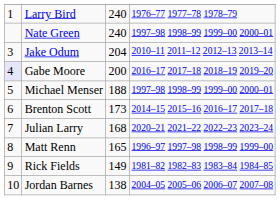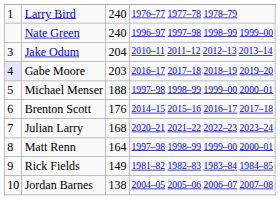Nate Green | column 4: 1997–98 1998–99 1999–00 2000–01 -> 1996–97 1997–98 1998–99 1999–00
Gabe Moore | column 3: 200 -> 203
Brenton Scott | column 3: 173 -> 176
Matt Renn | column 3: 165 -> 164
Matt Renn | column 4: 1996–97 1997–98 1998–99 1999–00 -> 1997–98 1998–99 1999–00 2000–01
